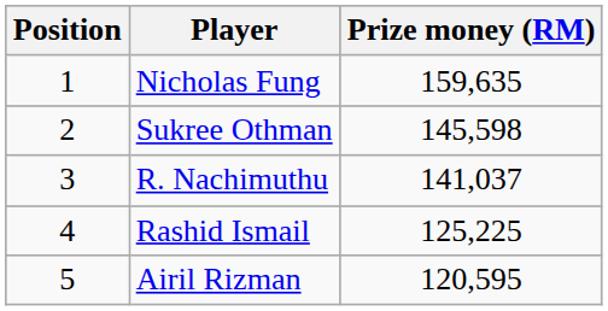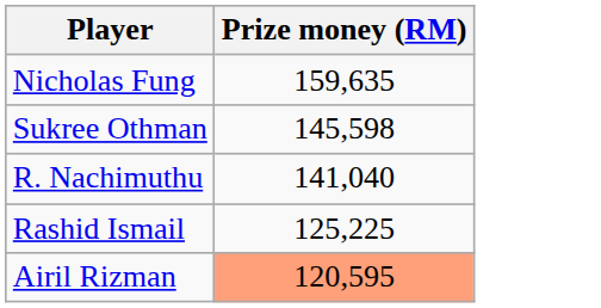- column: Position | 1 | 2 | 3 | 4 | 5
R. Nachimuthu | Prize money (RM): 141,037 -> 141,040
Airil Rizman | Prize money (RM): no background -> lightsalmon background
